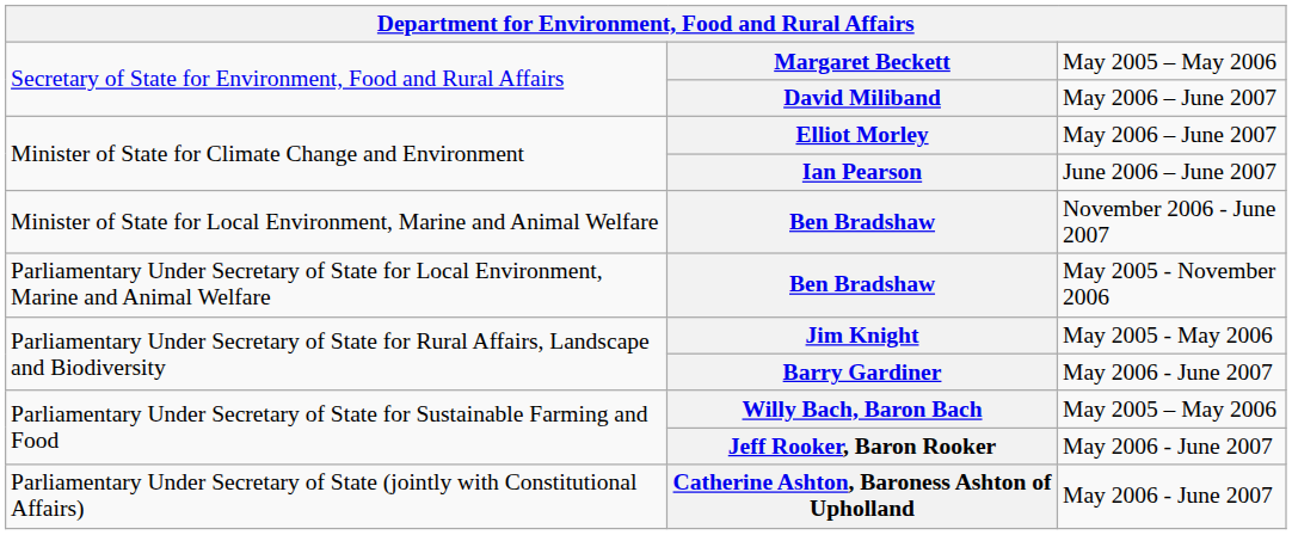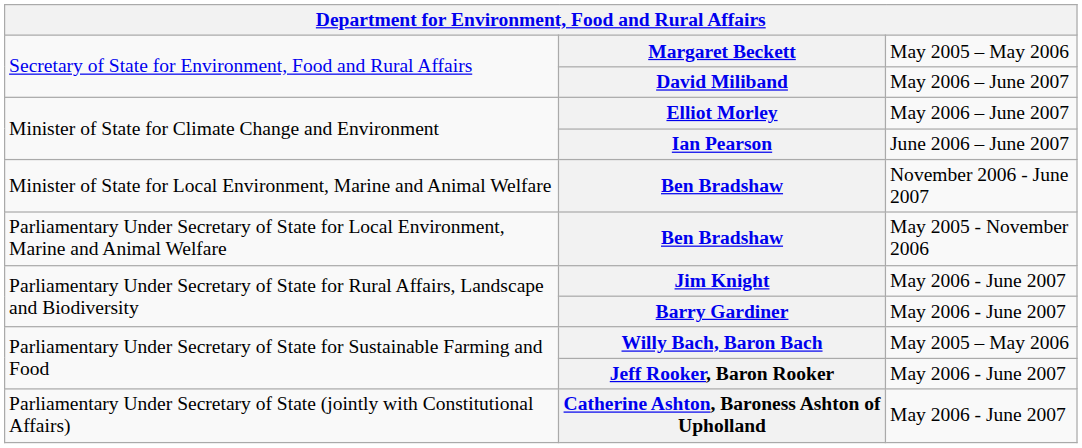Jim Knight | column 3: May 2005 - May 2006 -> May 2006 - June 2007
